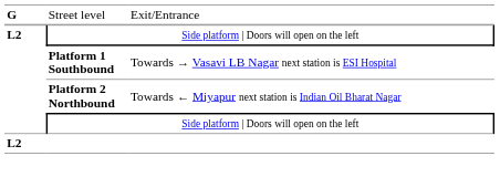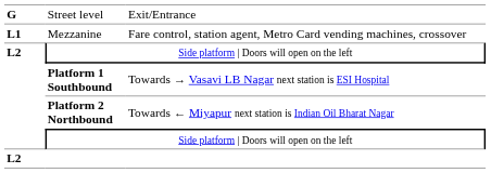+ row: L1 | Mezzanine | Fare control, station agent, Metro Card vending machines, crossover
